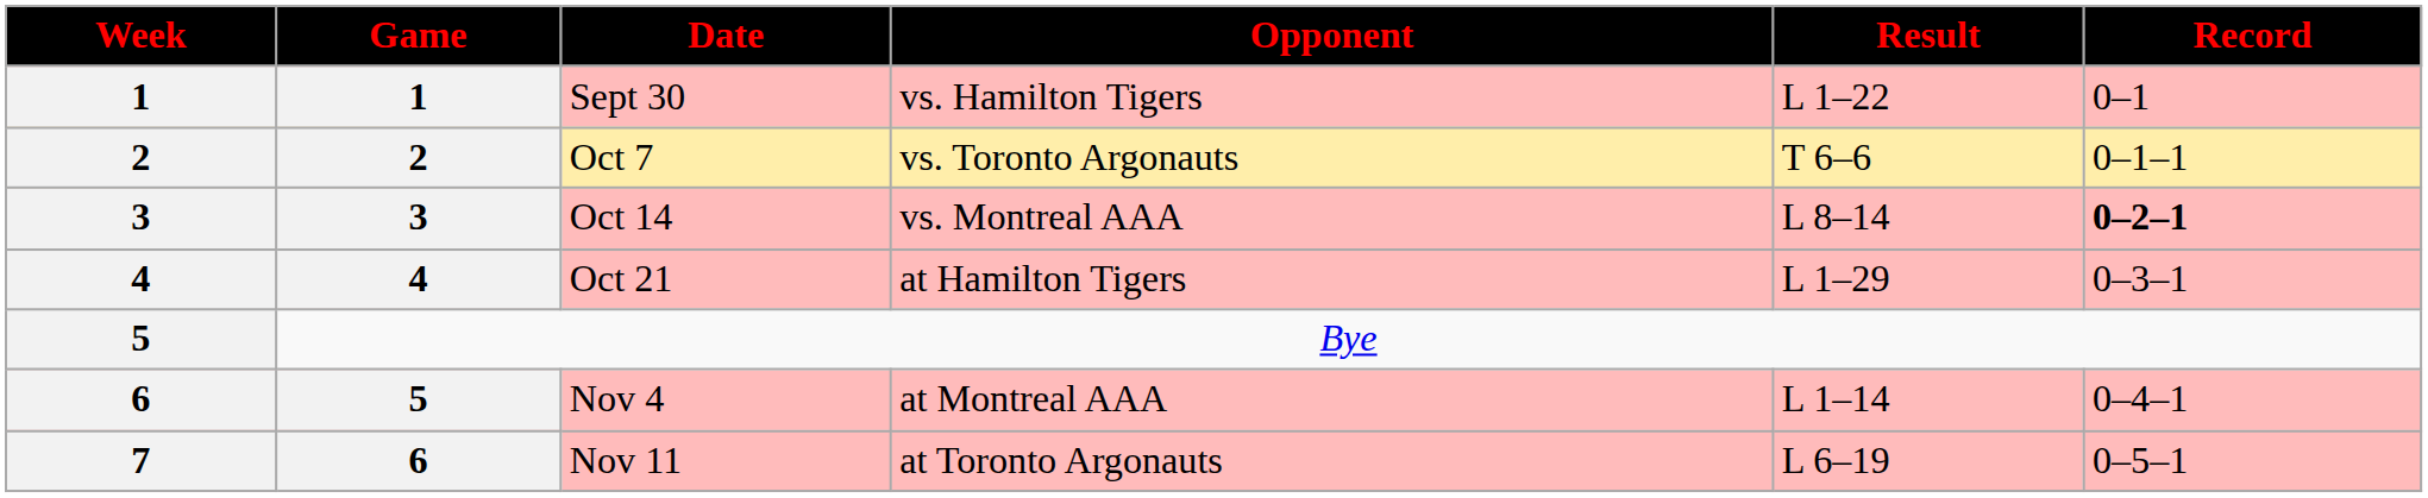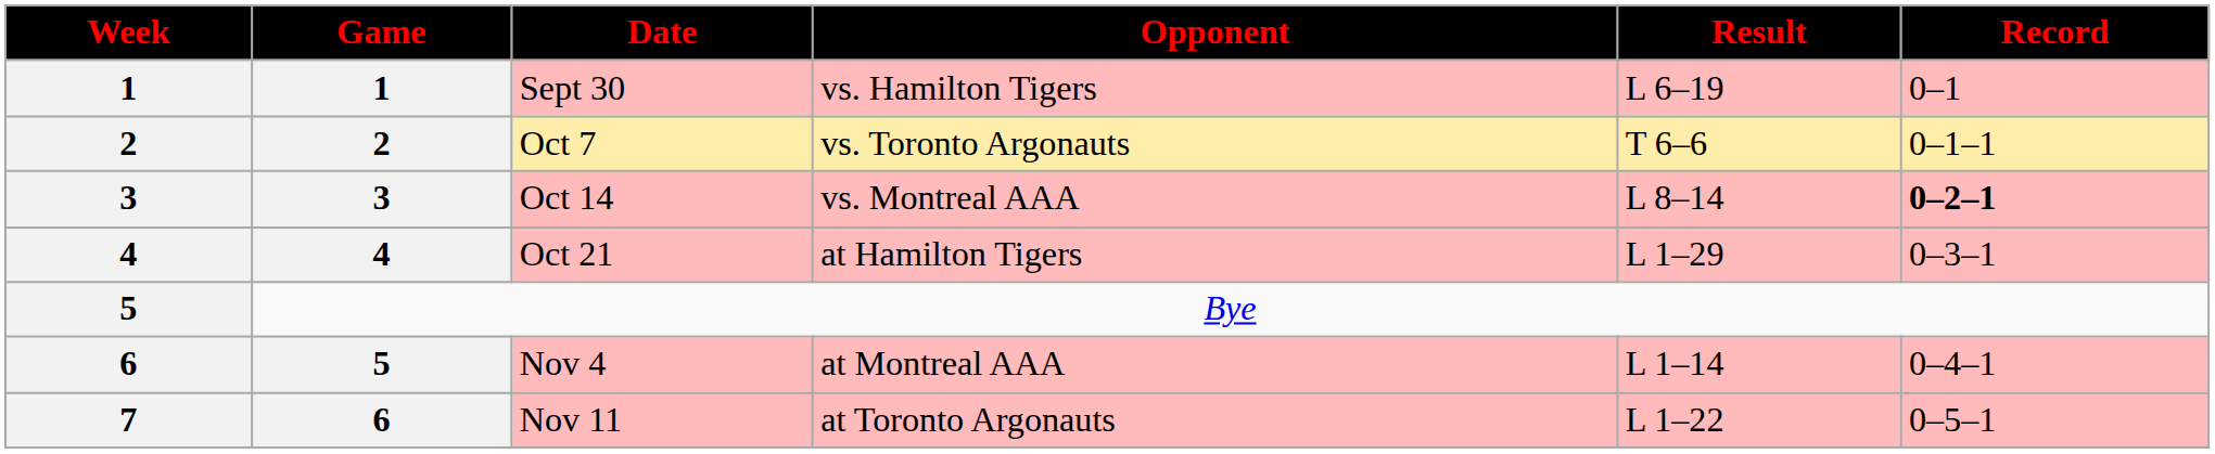Sept 30 | Result: L 1–22 -> L 6–19
Nov 11 | Result: L 6–19 -> L 1–22
